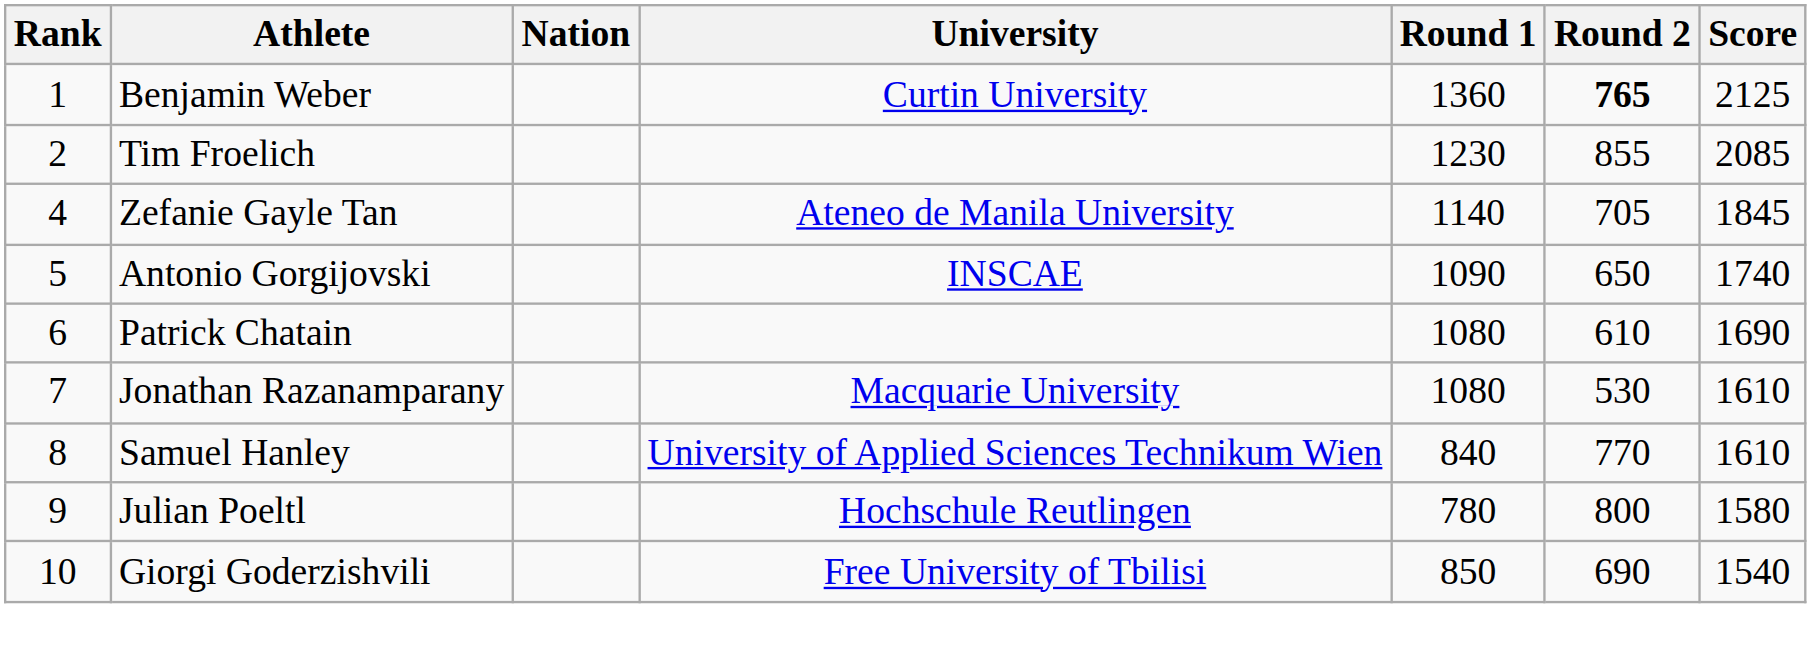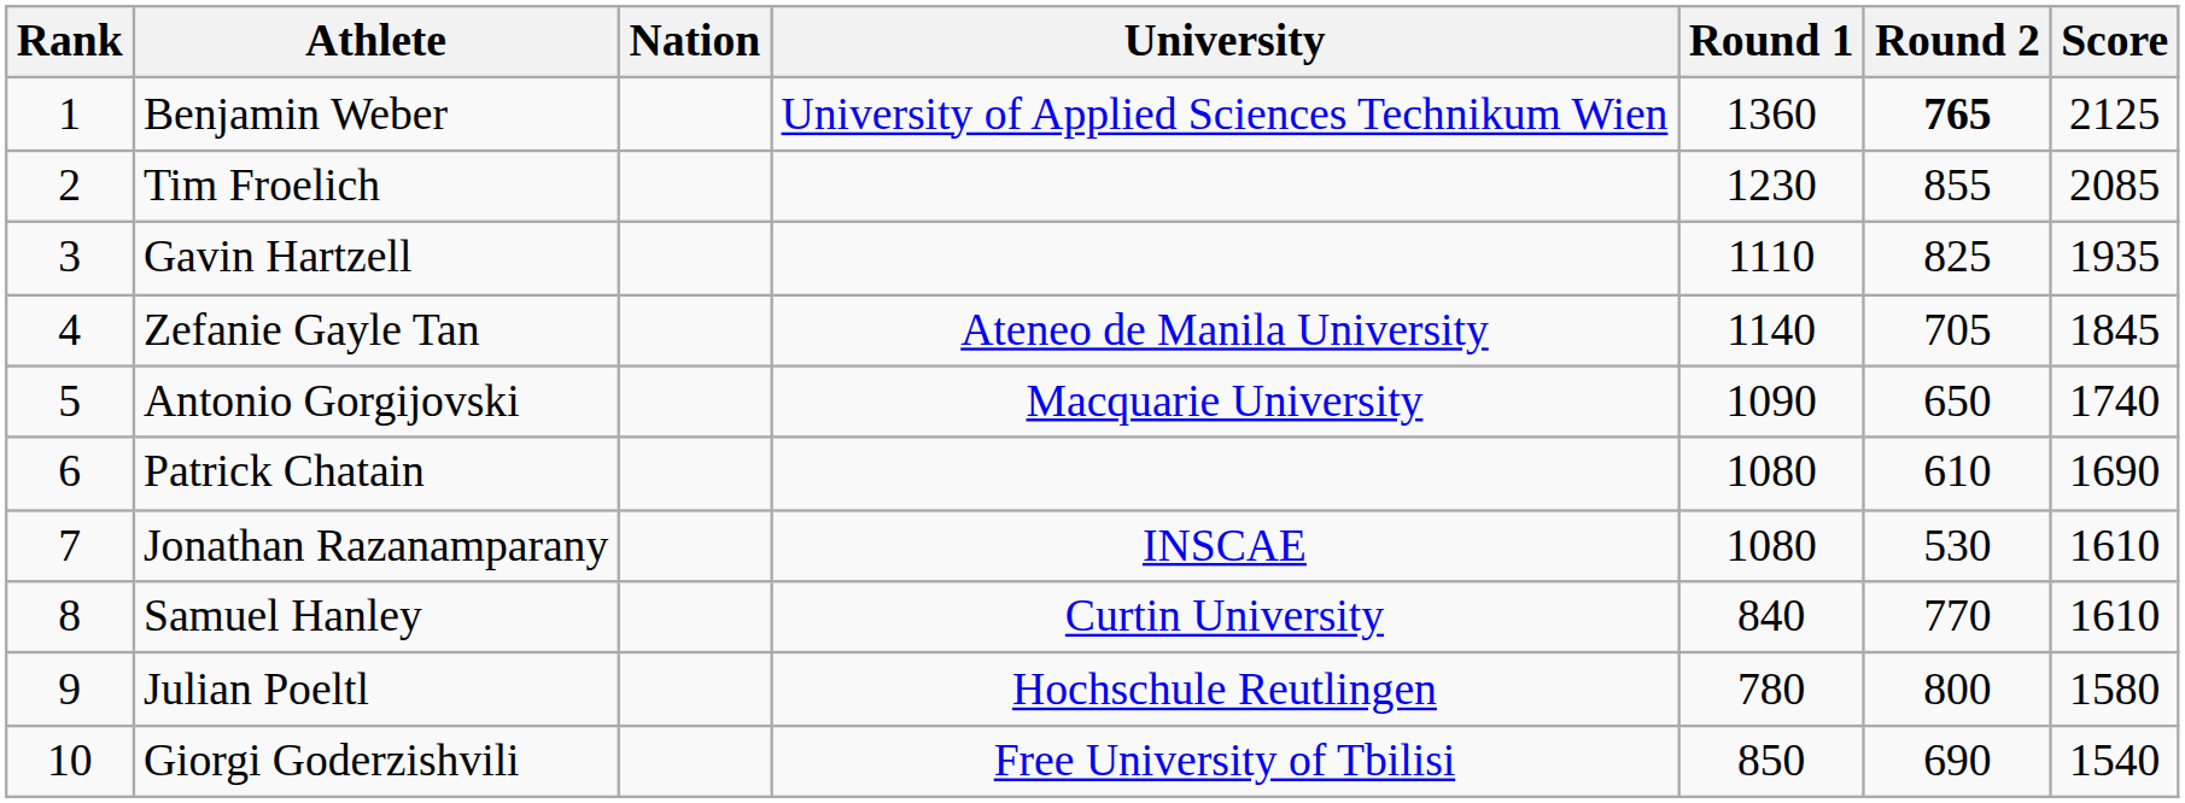Benjamin Weber | University: Curtin University -> University of Applied Sciences Technikum Wien
+ row: 3 | Gavin Hartzell | 1110 | 825 | 1935
Antonio Gorgijovski | University: INSCAE -> Macquarie University
Jonathan Razanamparany | University: Macquarie University -> INSCAE
Samuel Hanley | University: University of Applied Sciences Technikum Wien -> Curtin University
